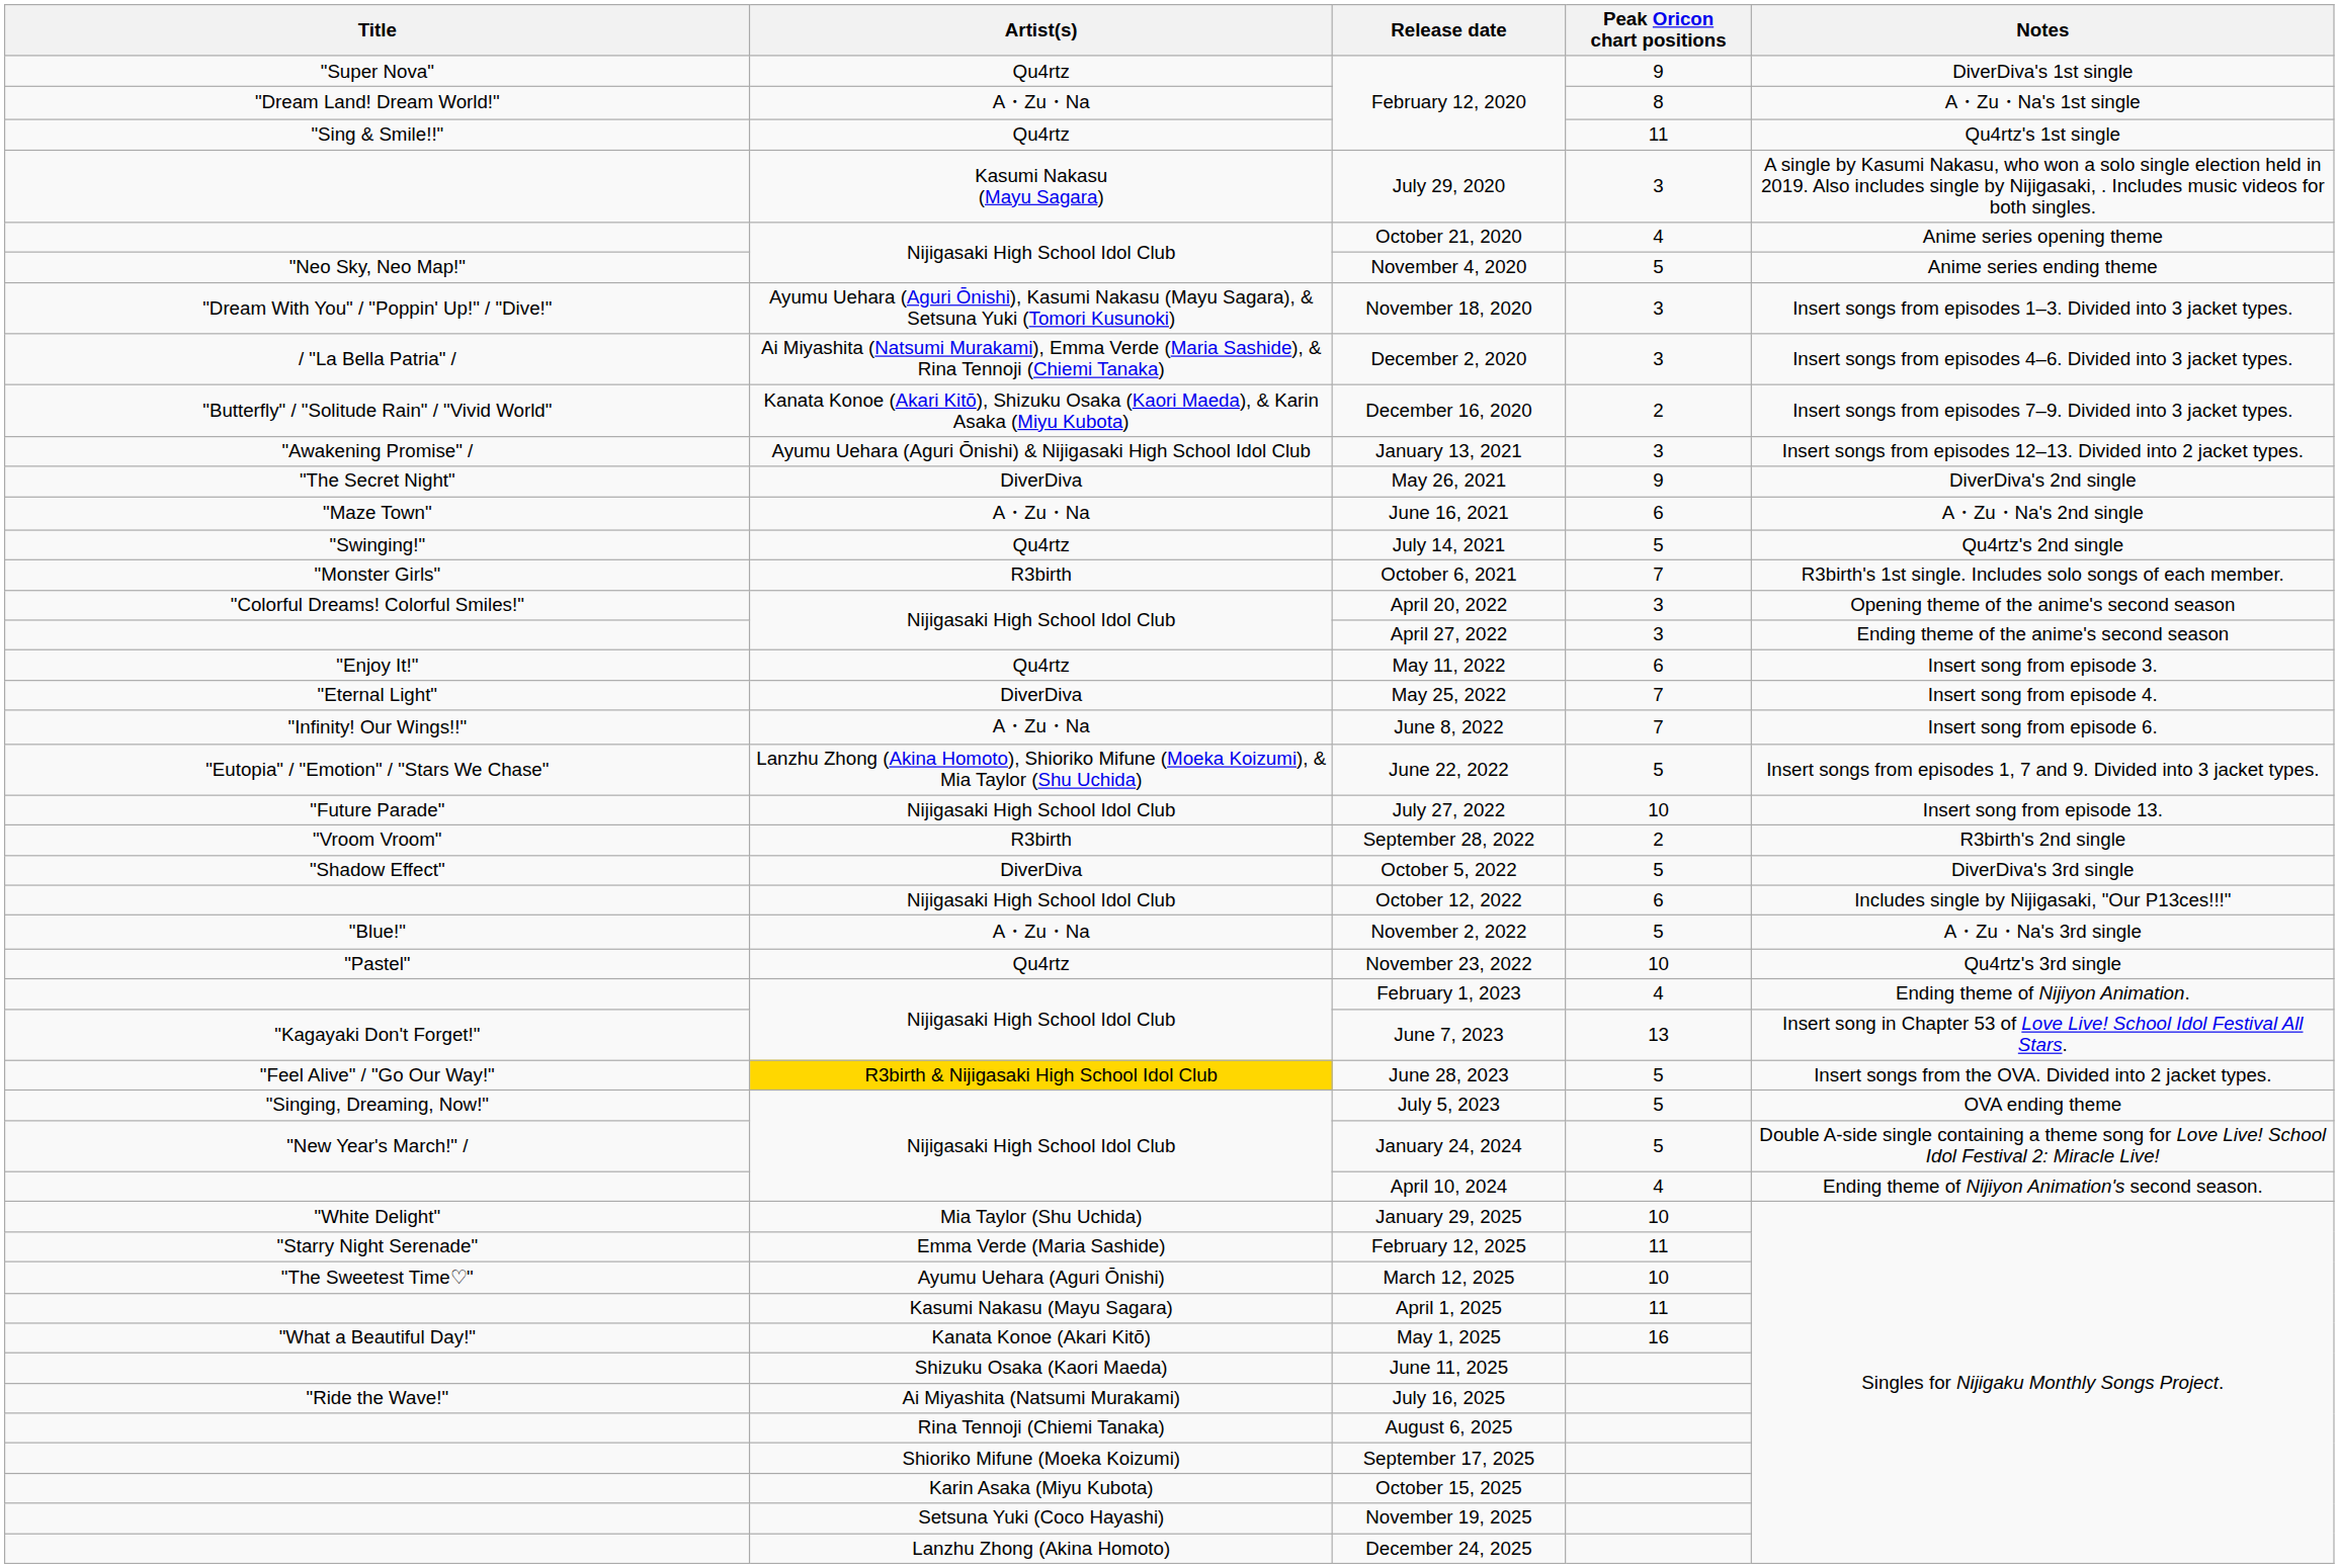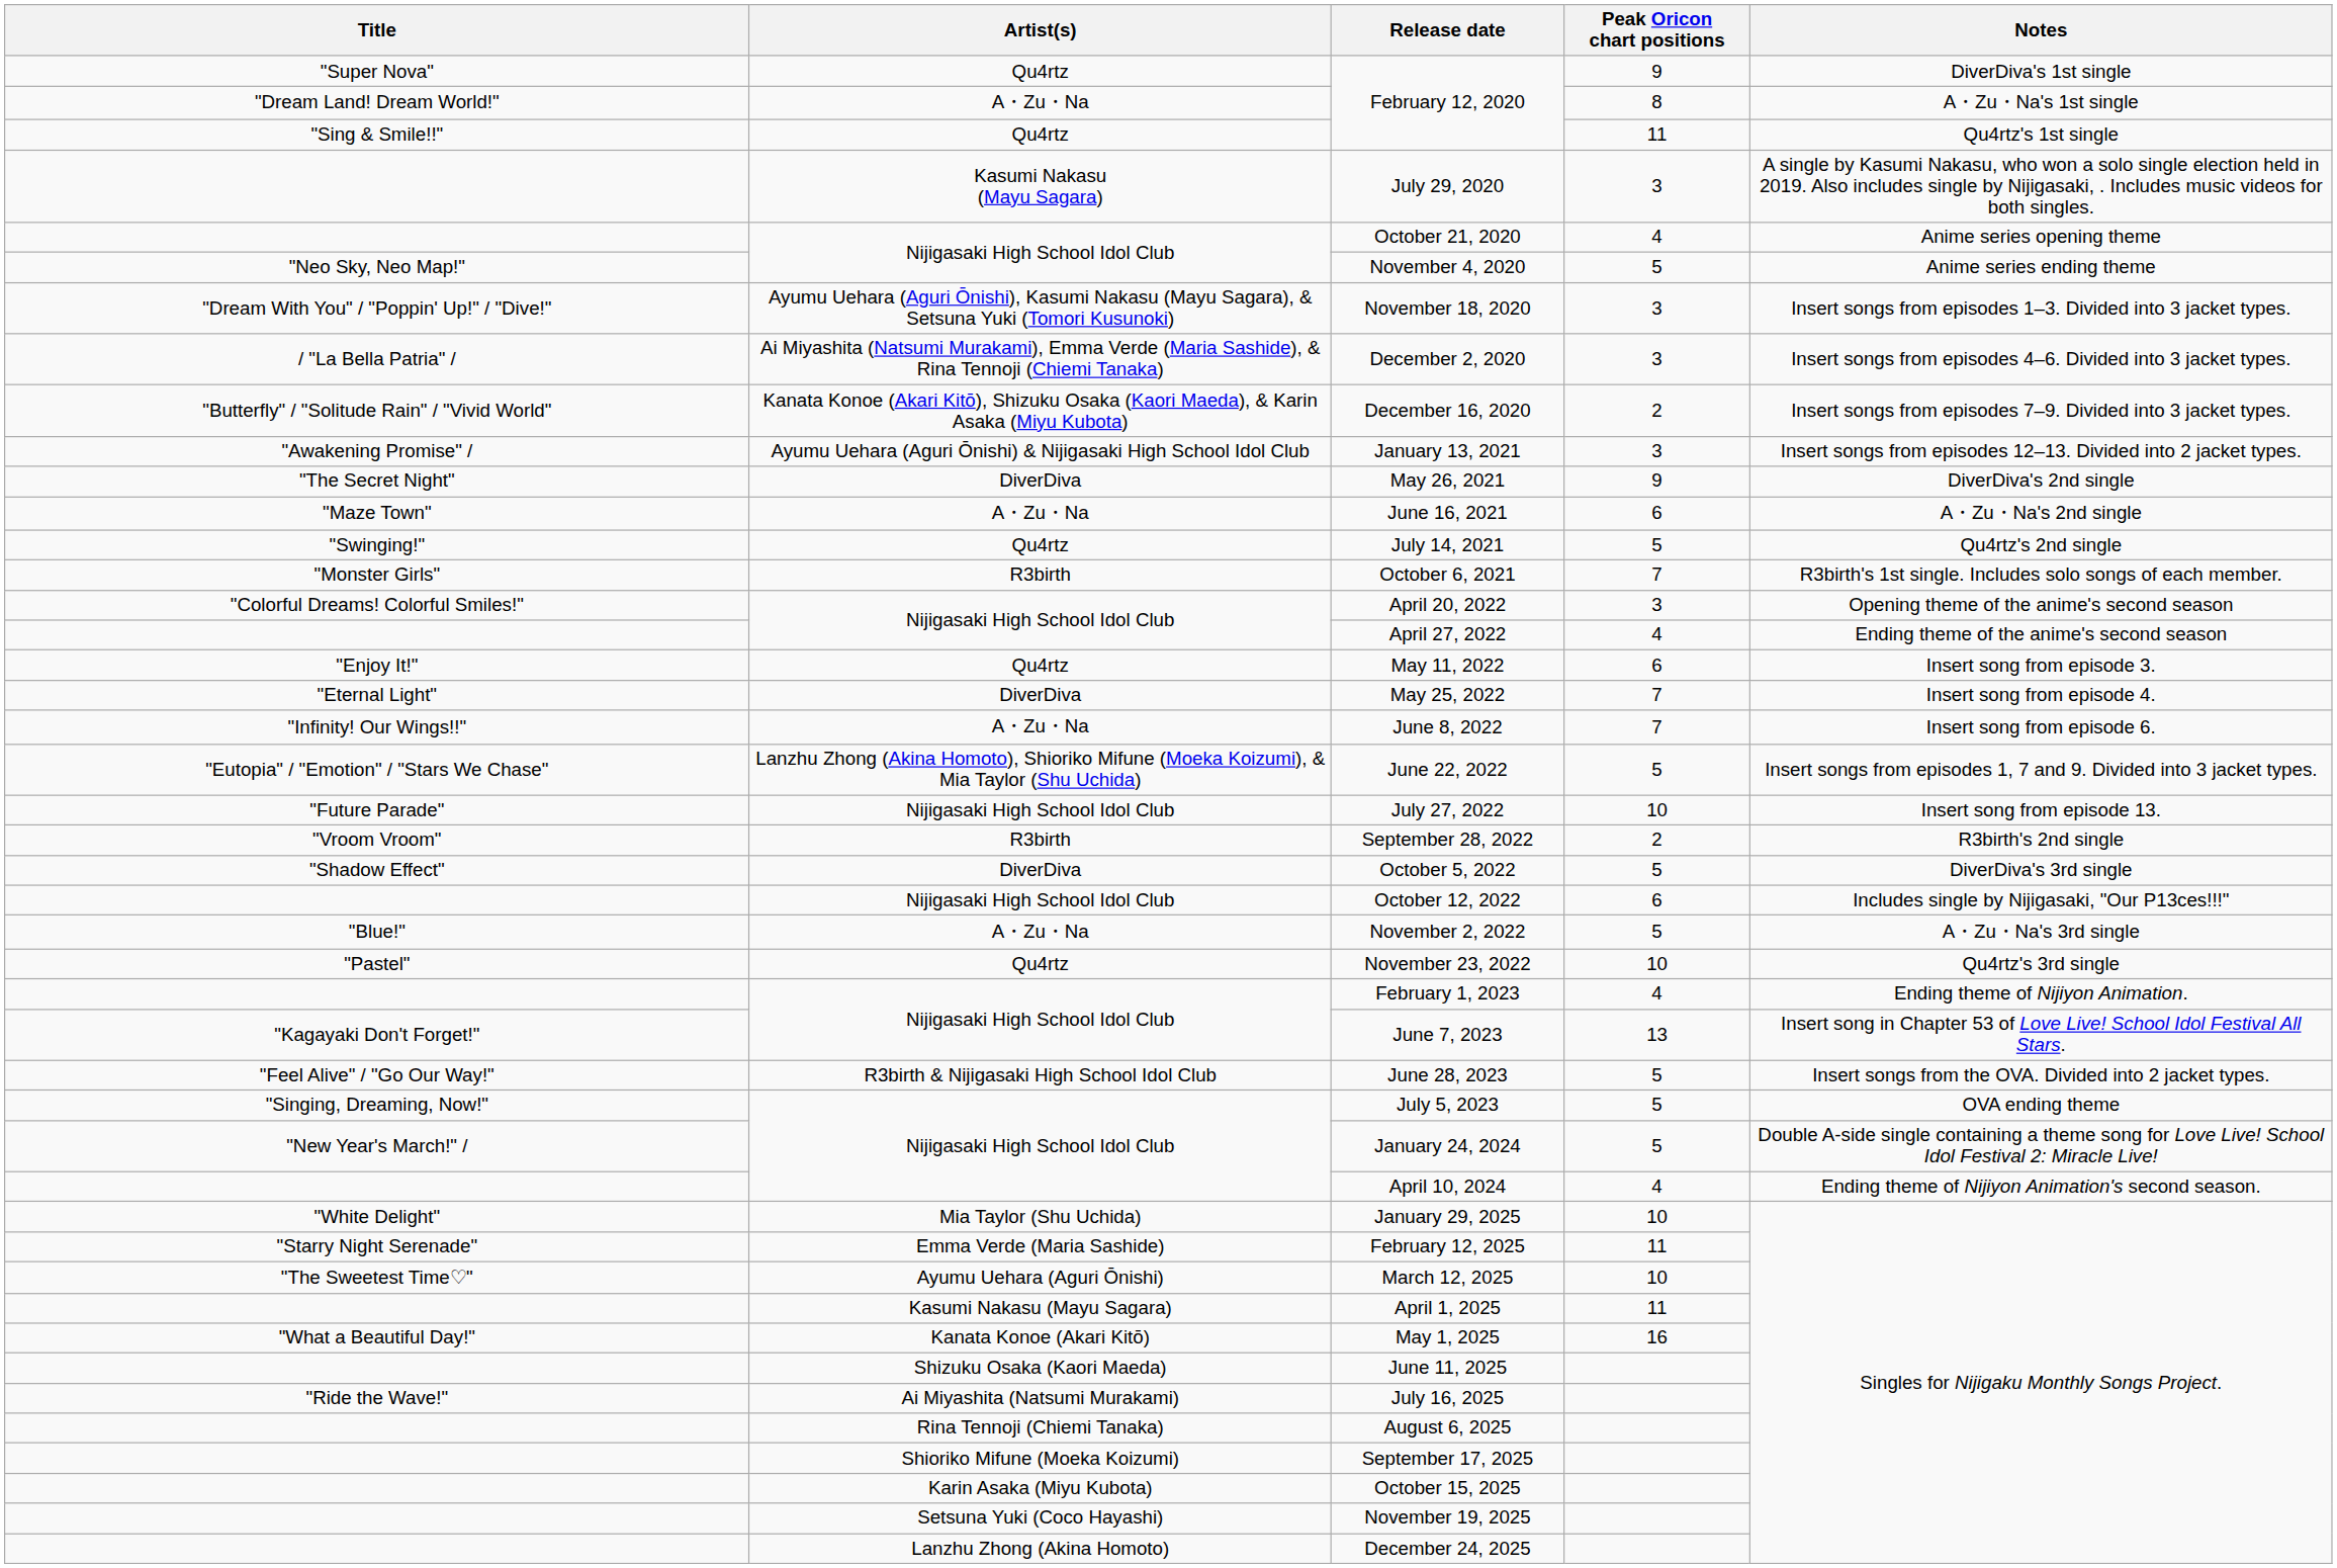April 27, 2022 | Peak Oricon chart positions: 3 -> 4
June 28, 2023 | Artist(s): gold background -> no background
